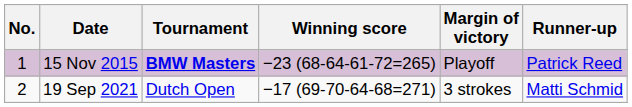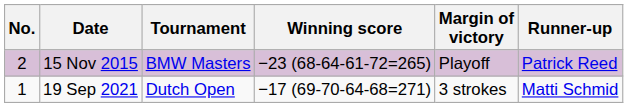15 Nov 2015 | No.: 1 -> 2
15 Nov 2015 | Tournament: bold -> normal
19 Sep 2021 | No.: 2 -> 1
